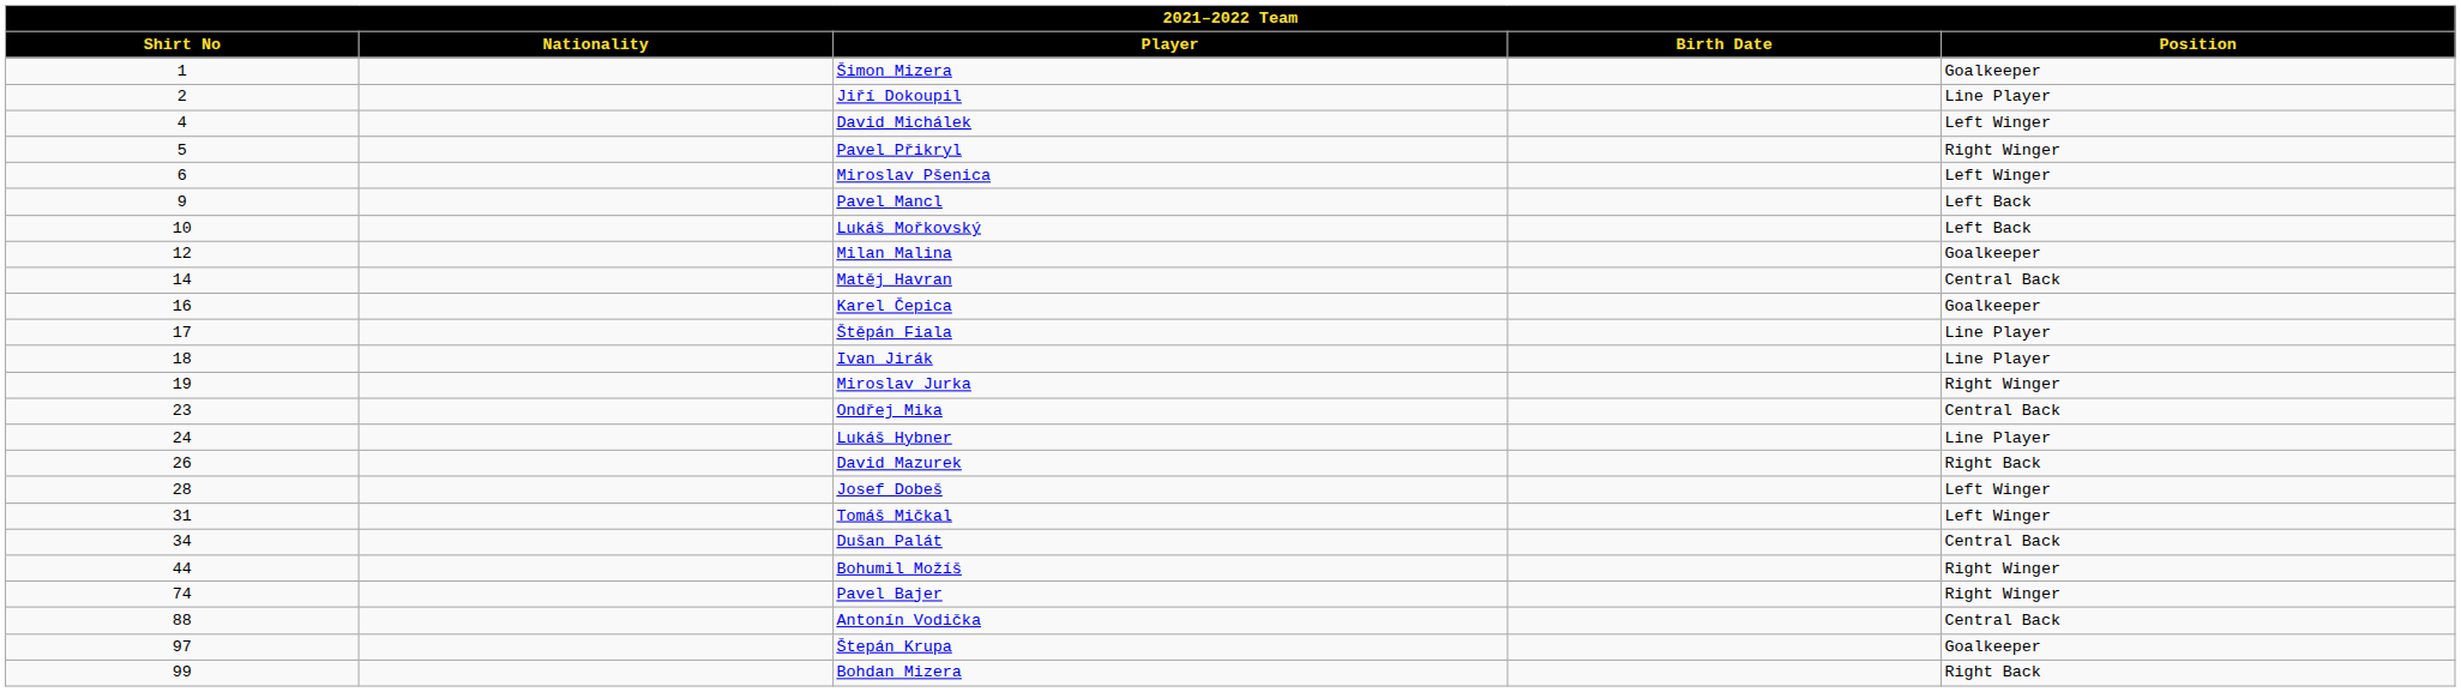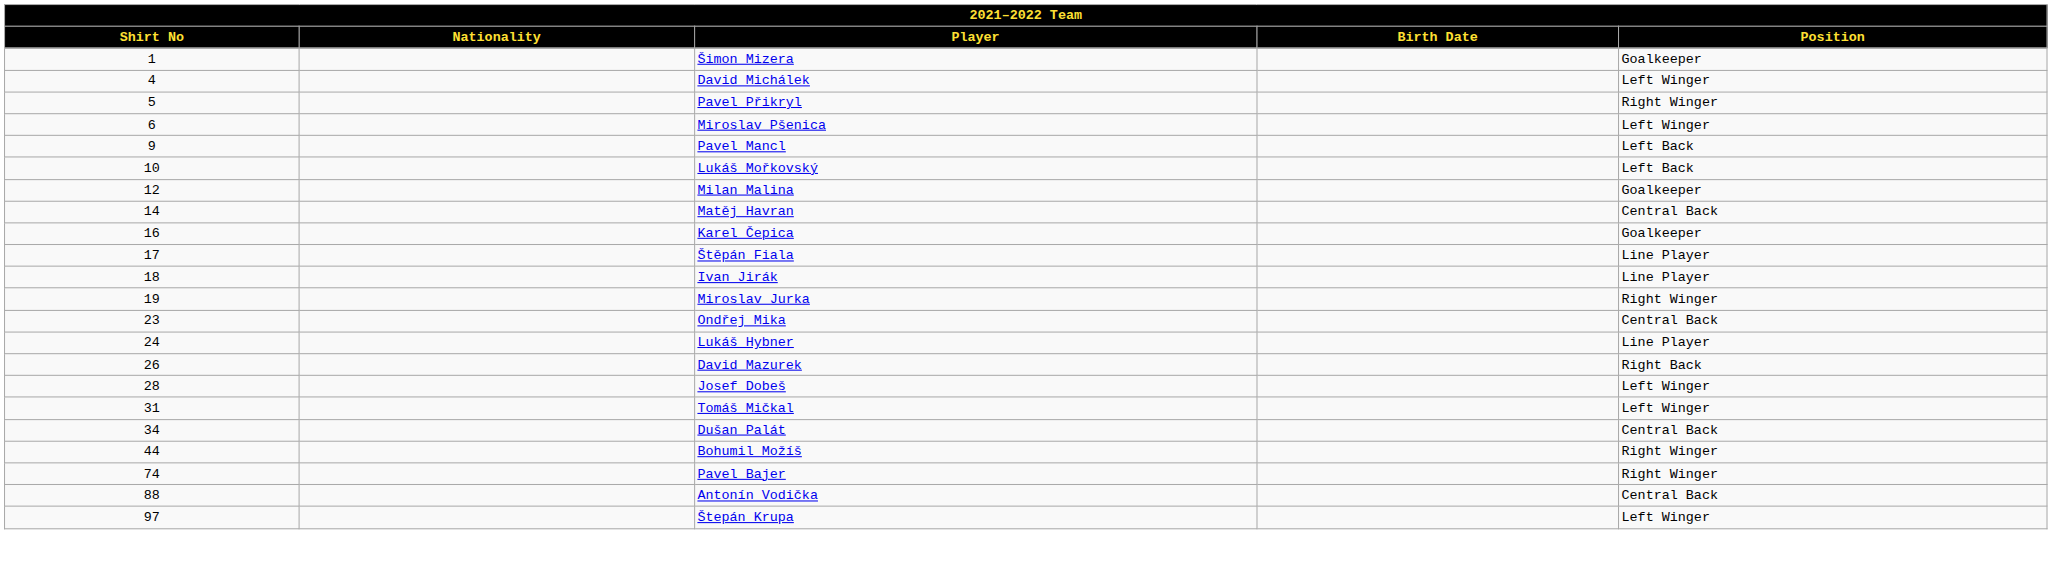- row: 2 | Jiří Dokoupil | Line Player
Štepán Krupa | Position: Goalkeeper -> Left Winger
- row: 99 | Bohdan Mizera | Right Back
